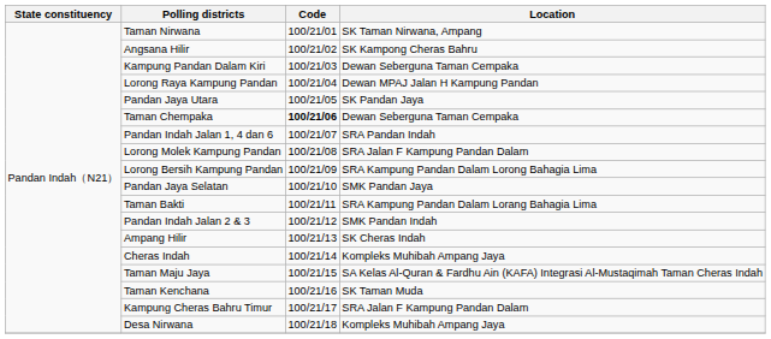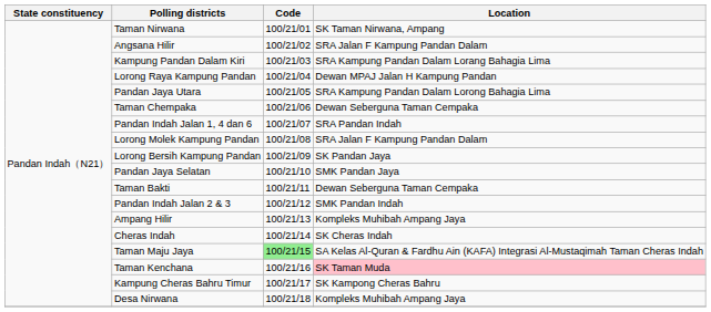Angsana Hilir | Location: SK Kampong Cheras Bahru -> SRA Jalan F Kampung Pandan Dalam
Kampung Pandan Dalam Kiri | Location: Dewan Seberguna Taman Cempaka -> SRA Kampung Pandan Dalam Lorang Bahagia Lima
Pandan Jaya Utara | Location: SK Pandan Jaya -> SRA Kampung Pandan Dalam Lorong Bahagia Lima
Taman Chempaka | Code: bold -> normal
Lorong Bersih Kampung Pandan | Location: SRA Kampung Pandan Dalam Lorong Bahagia Lima -> SK Pandan Jaya
Taman Bakti | Location: SRA Kampung Pandan Dalam Lorang Bahagia Lima -> Dewan Seberguna Taman Cempaka
Ampang Hilir | Location: SK Cheras Indah -> Kompleks Muhibah Ampang Jaya
Cheras Indah | Location: Kompleks Muhibah Ampang Jaya -> SK Cheras Indah
Taman Maju Jaya | Code: no background -> lightgreen background
Taman Kenchana | Location: no background -> pink background
Kampung Cheras Bahru Timur | Location: SRA Jalan F Kampung Pandan Dalam -> SK Kampong Cheras Bahru
